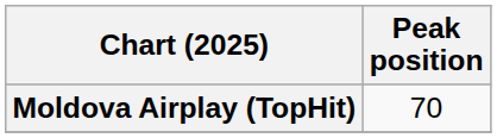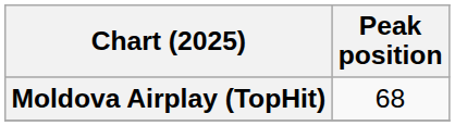Moldova Airplay (TopHit) | Peak position: 70 -> 68
